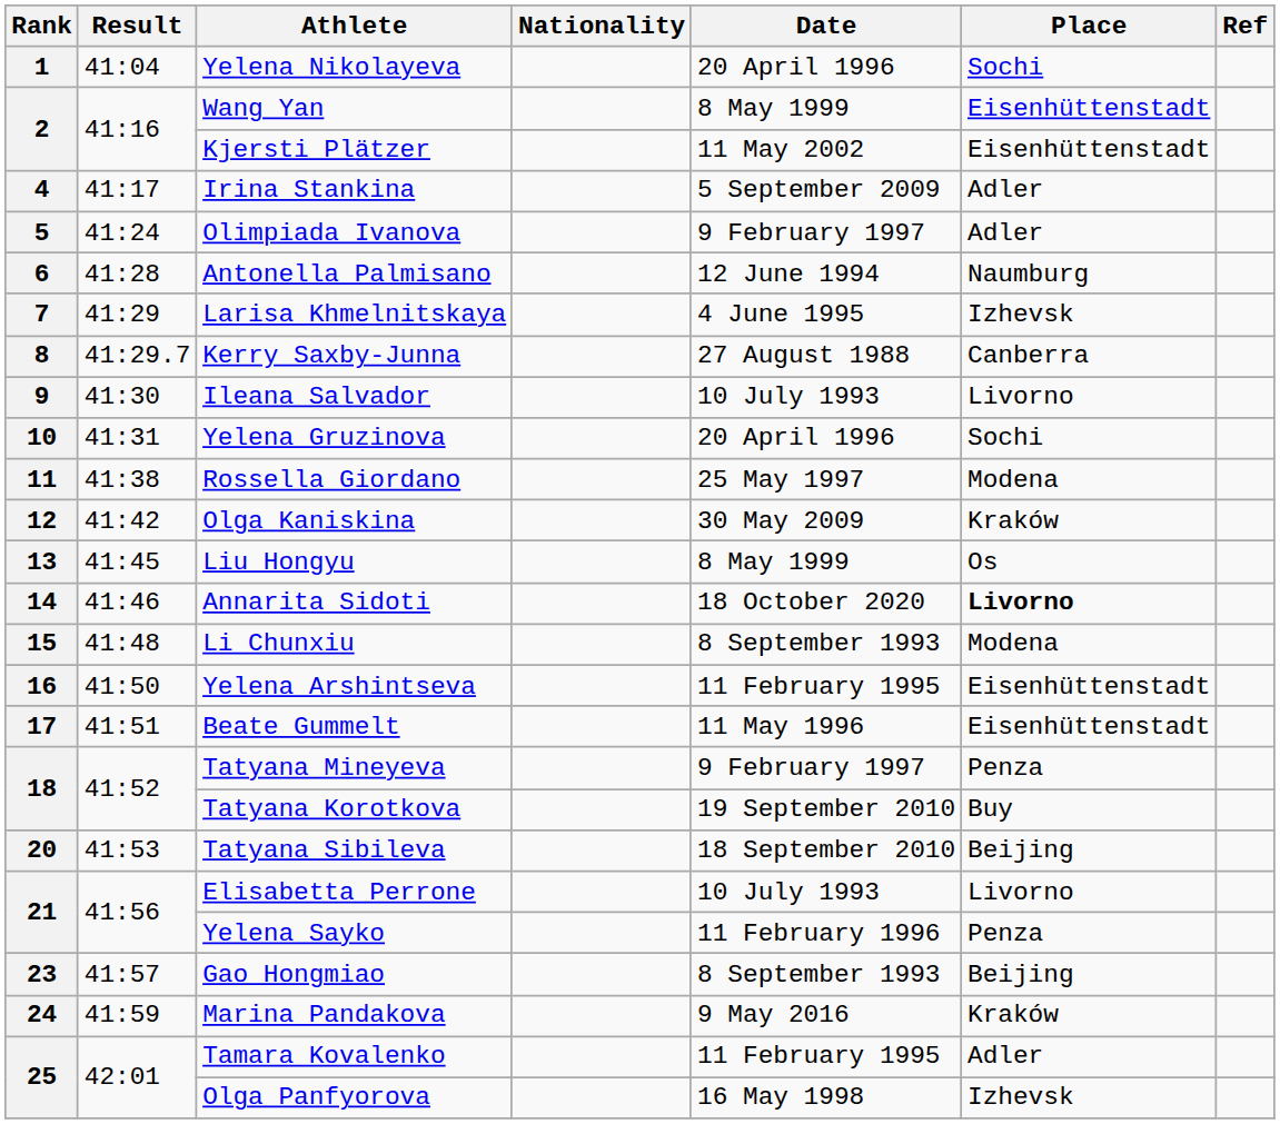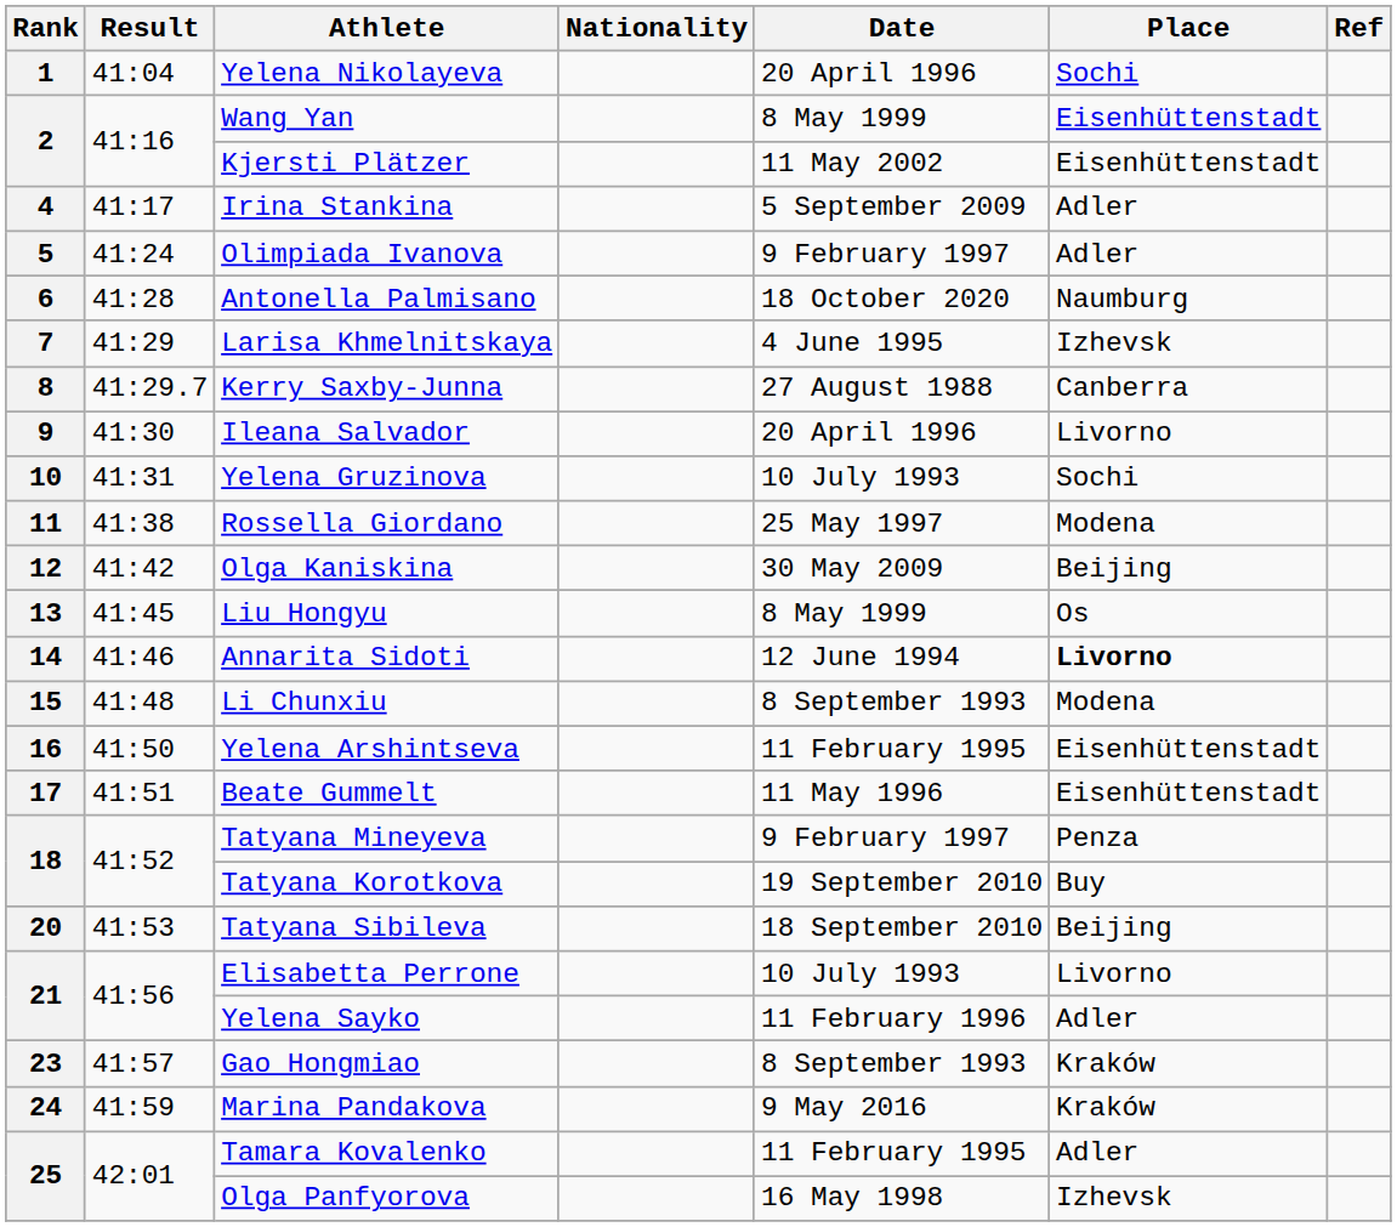Antonella Palmisano | Date: 12 June 1994 -> 18 October 2020
Ileana Salvador | Date: 10 July 1993 -> 20 April 1996
Yelena Gruzinova | Date: 20 April 1996 -> 10 July 1993
Olga Kaniskina | Place: Kraków -> Beijing
Annarita Sidoti | Date: 18 October 2020 -> 12 June 1994
Yelena Sayko | Place: Penza -> Adler
Gao Hongmiao | Place: Beijing -> Kraków
